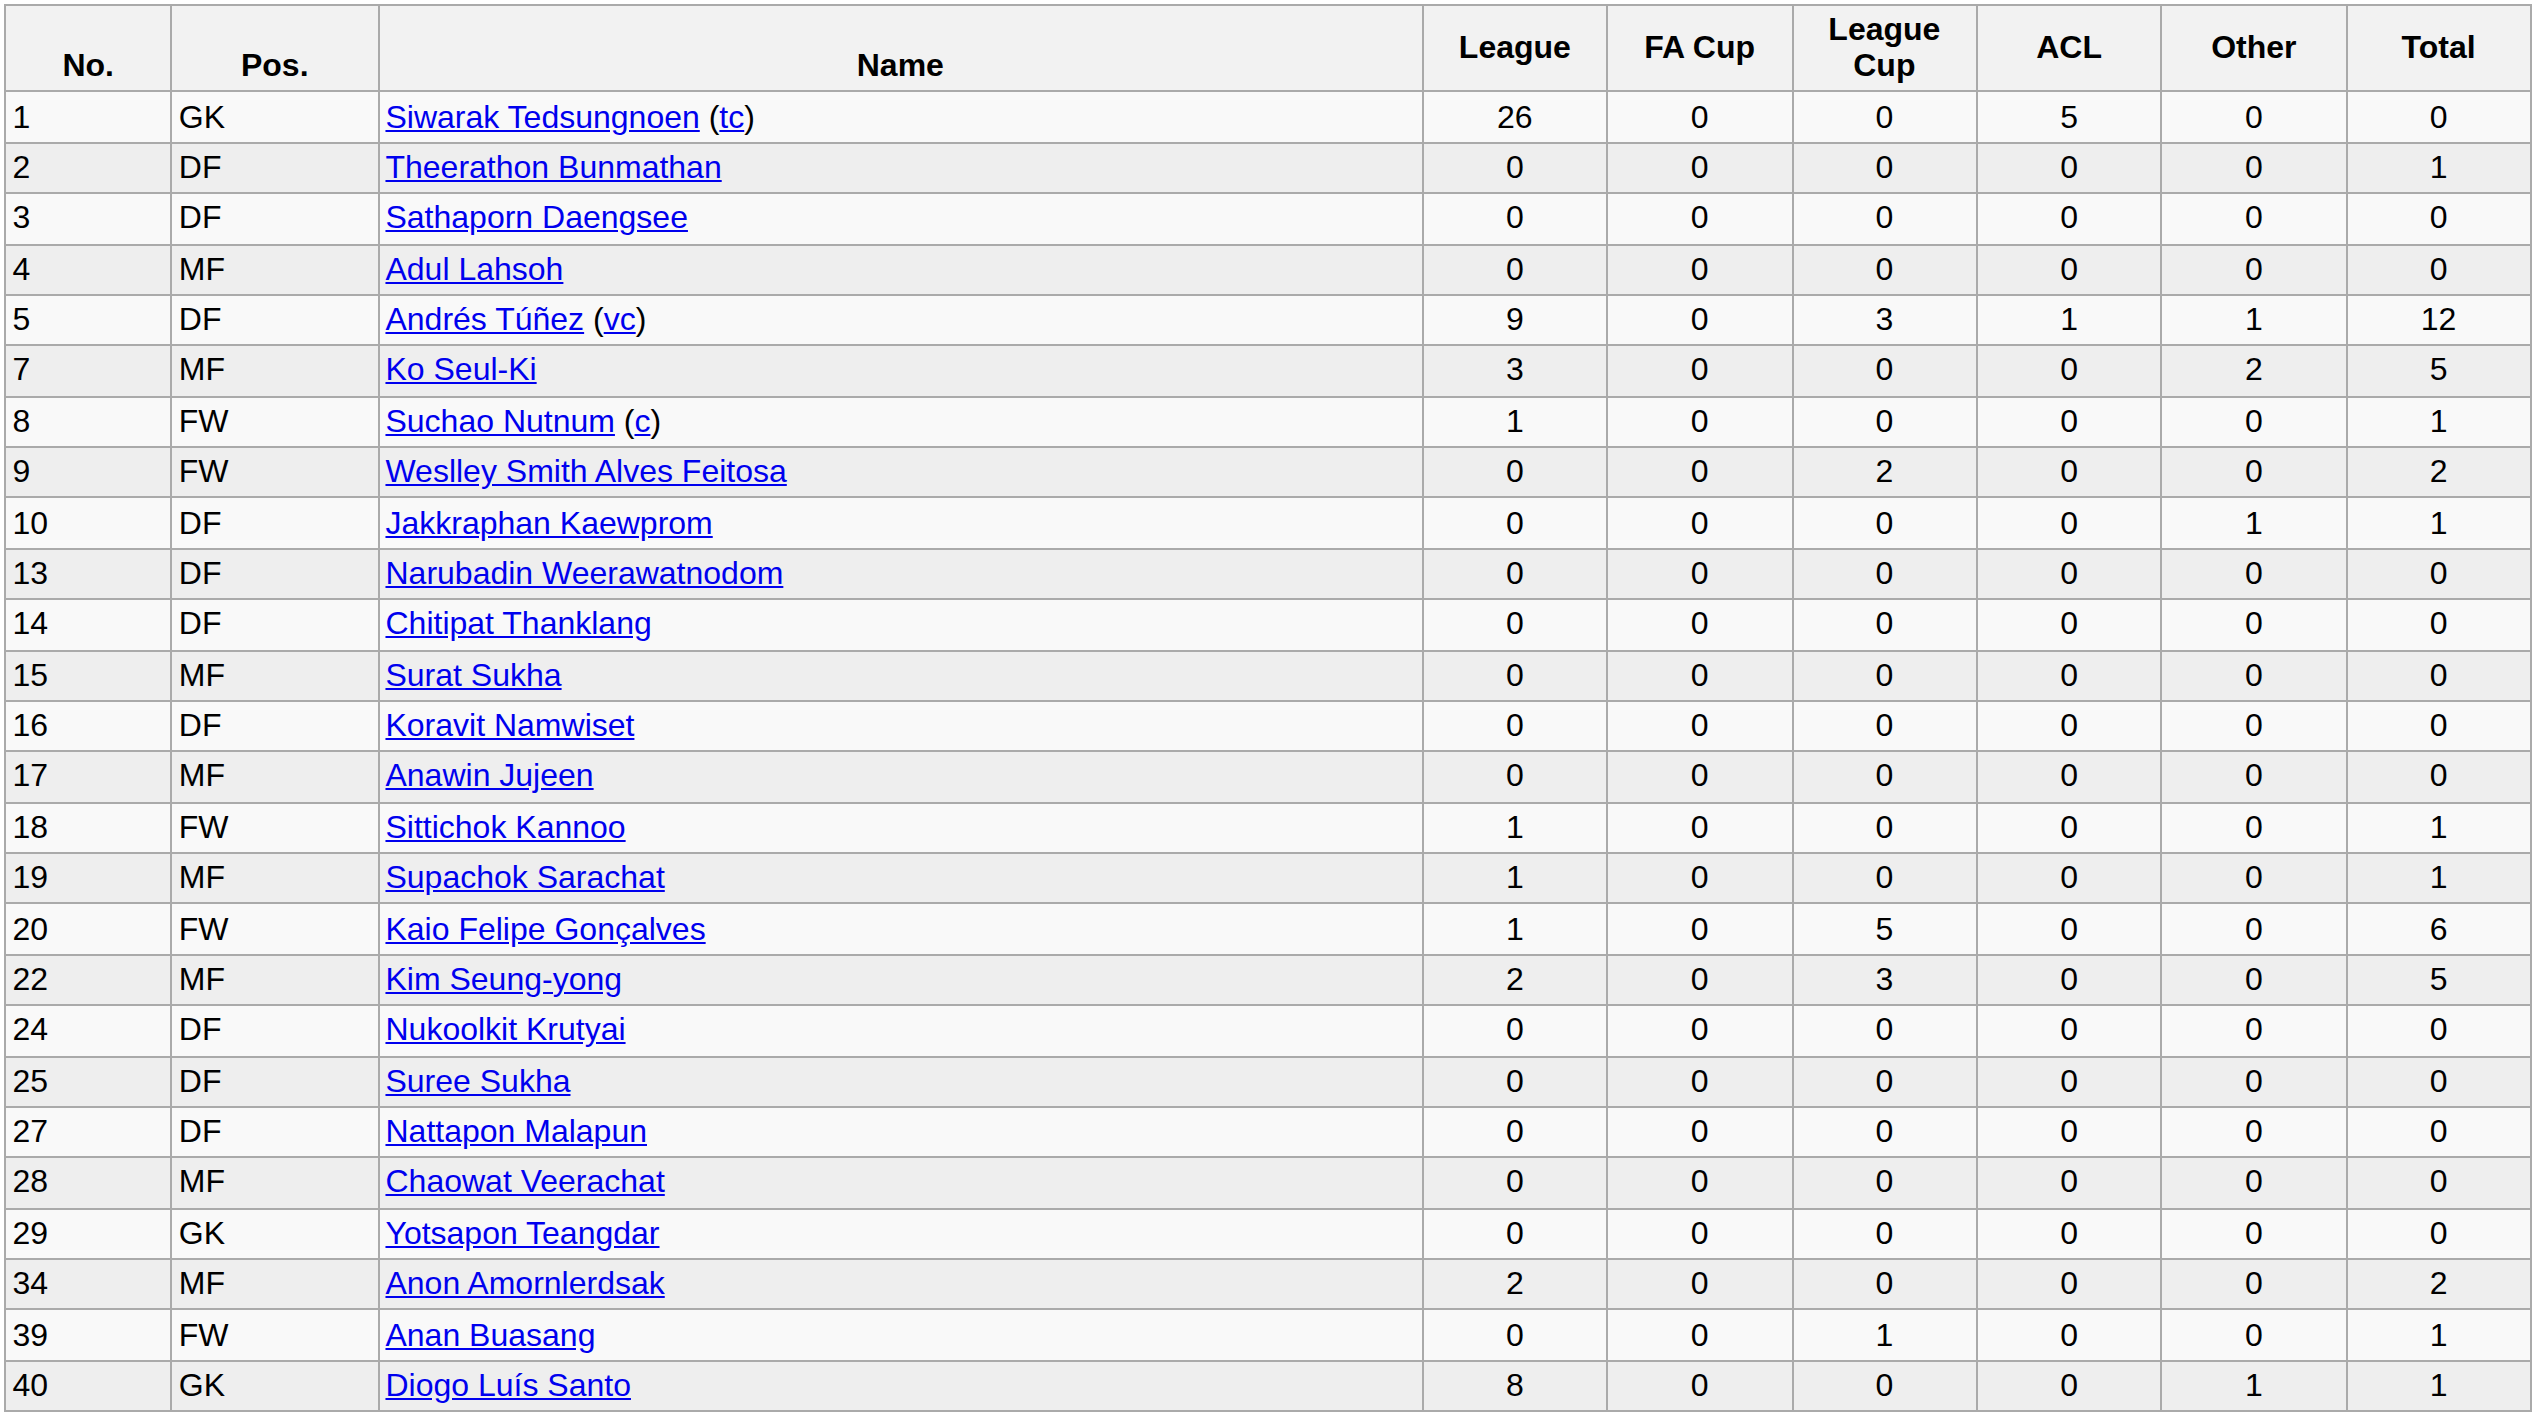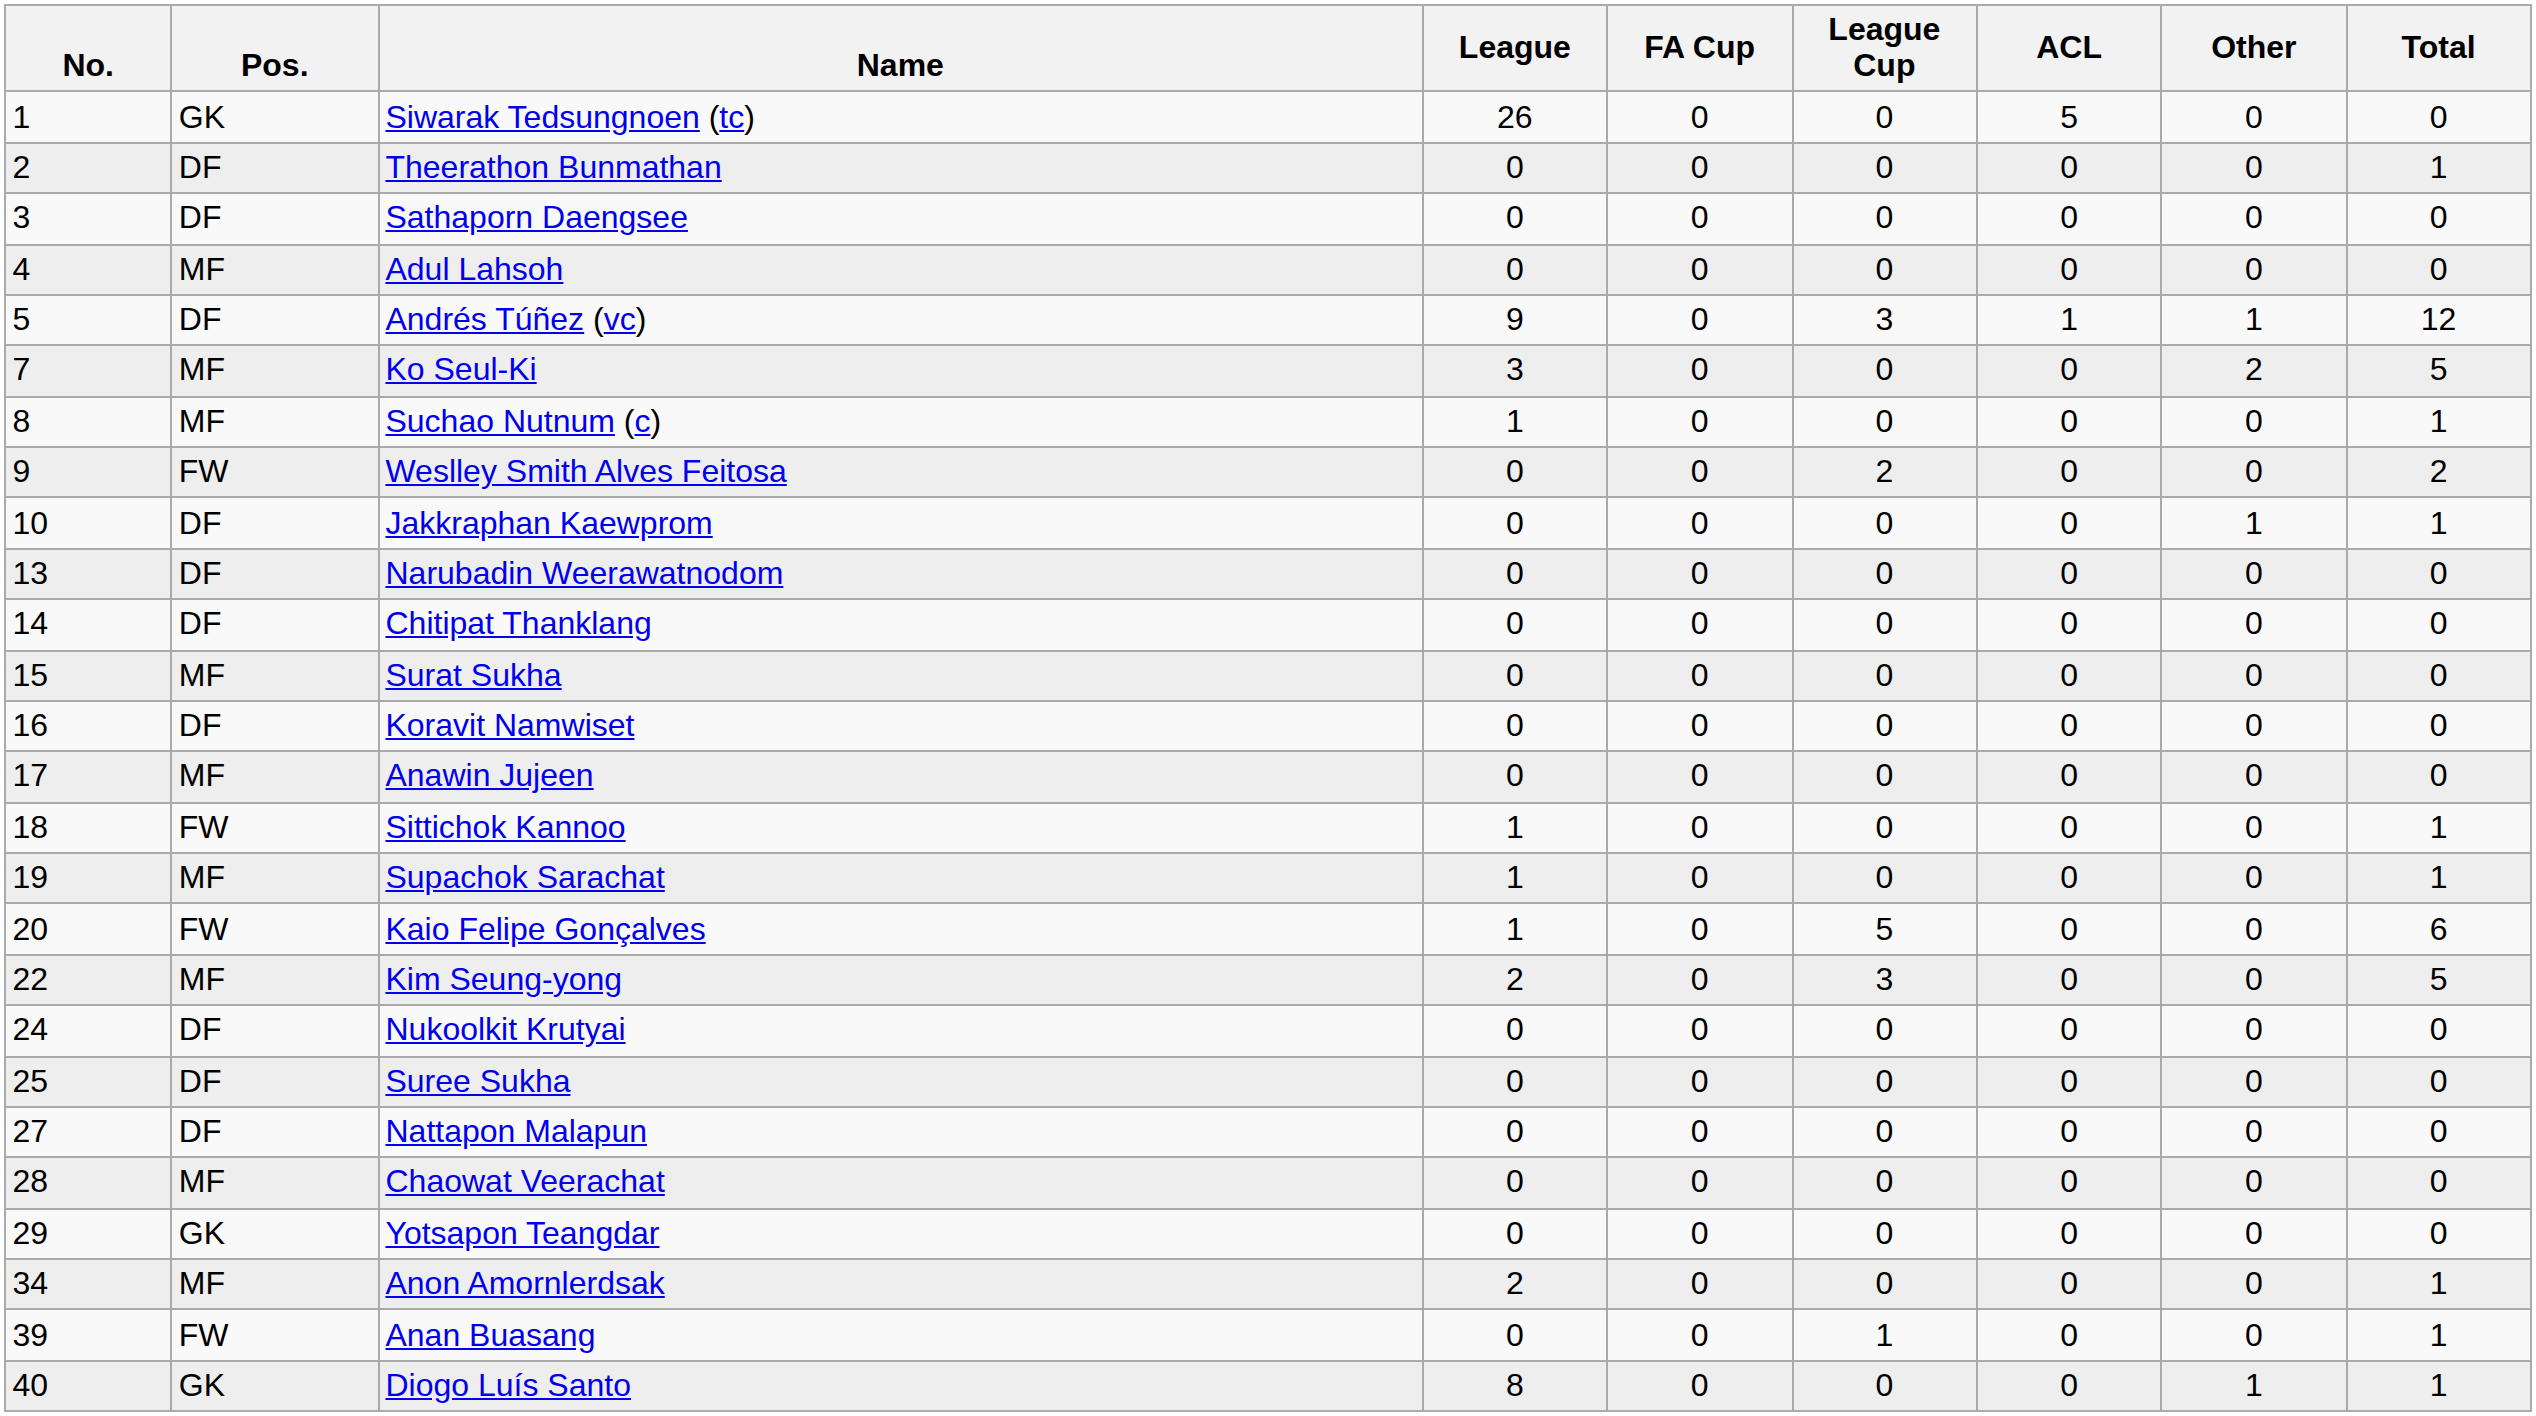Suchao Nutnum (c) | Pos.: FW -> MF
Anon Amornlerdsak | Total: 2 -> 1
